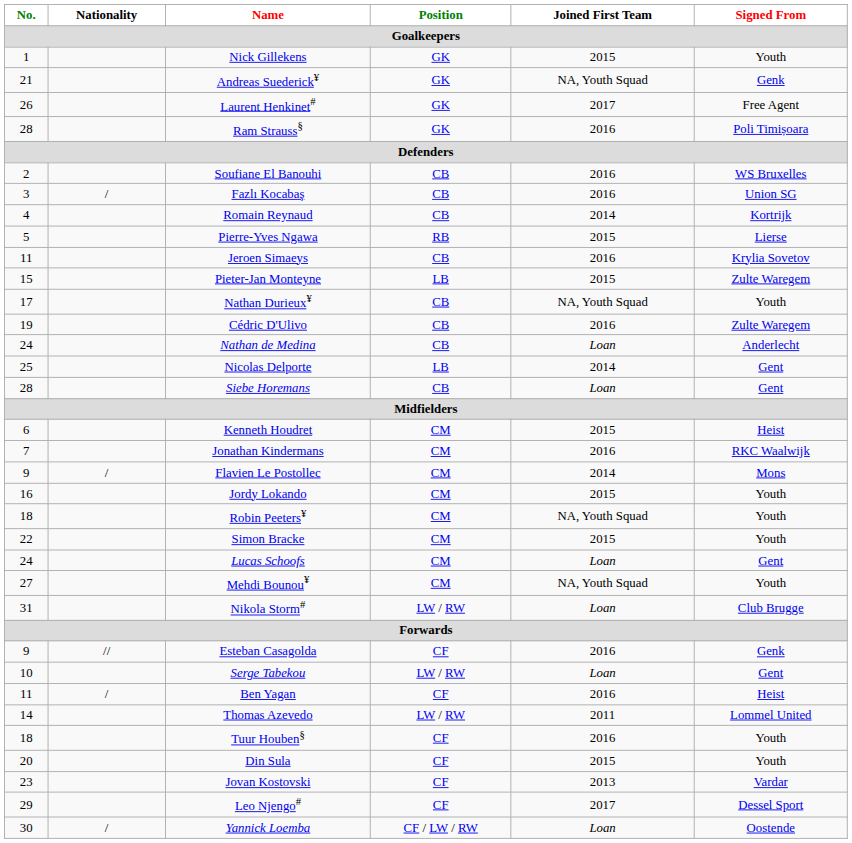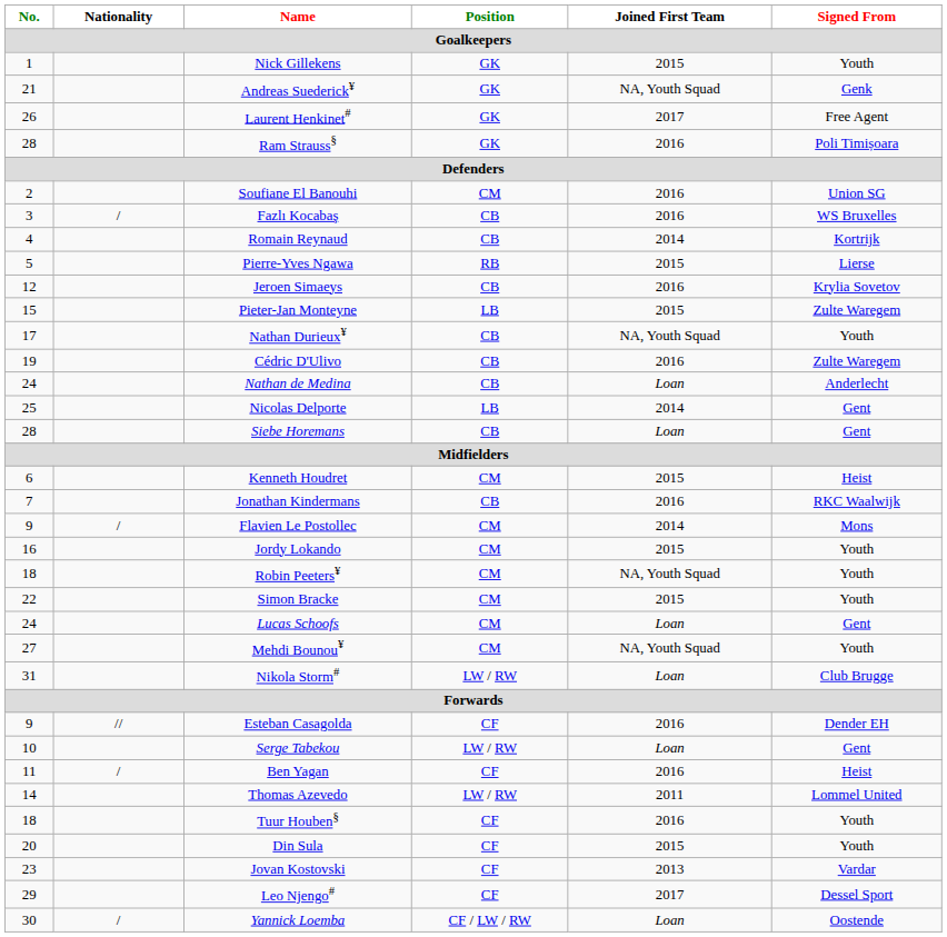Soufiane El Banouhi | Position / Goalkeepers: CB -> CM
Soufiane El Banouhi | Signed From / Goalkeepers: WS Bruxelles -> Union SG
Fazlı Kocabaş | Signed From / Goalkeepers: Union SG -> WS Bruxelles
Jeroen Simaeys | No. / Goalkeepers: 11 -> 12
Jonathan Kindermans | Position / Goalkeepers: CM -> CB
Esteban Casagolda | Signed From / Goalkeepers: Genk -> Dender EH
